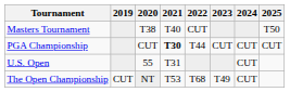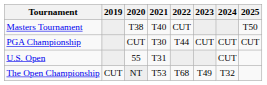PGA Championship | 2021: bold -> normal
The Open Championship | 2024: CUT -> T32
